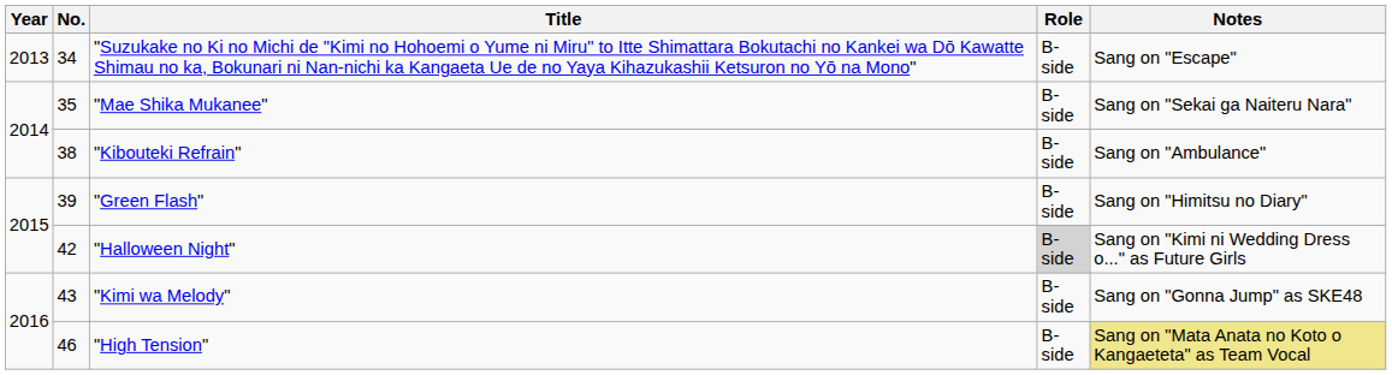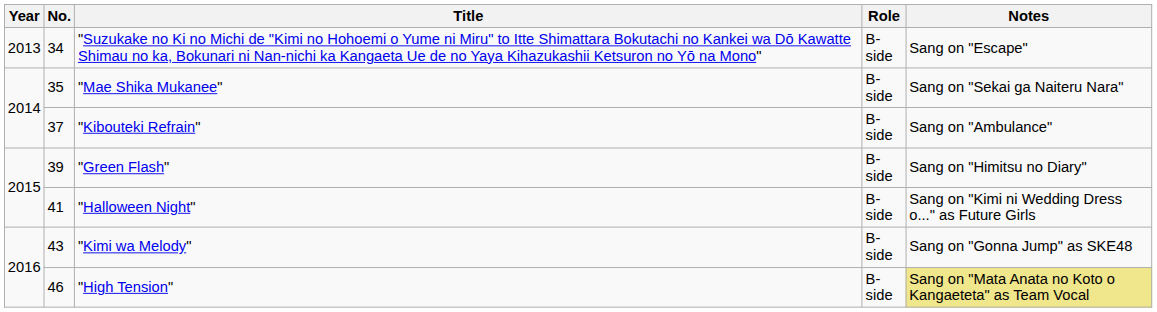"Kibouteki Refrain" | No.: 38 -> 37
"Halloween Night" | No.: 42 -> 41
"Halloween Night" | Role: lightgrey background -> no background
